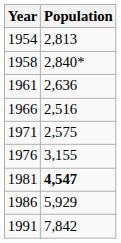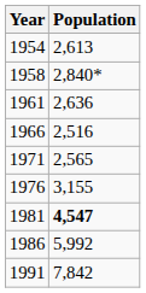1954 | Population: 2,813 -> 2,613
1971 | Population: 2,575 -> 2,565
1986 | Population: 5,929 -> 5,992
